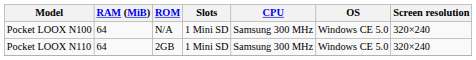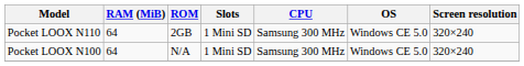rows swapped: Pocket LOOX N100 <-> Pocket LOOX N110
